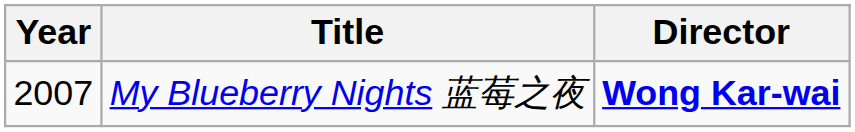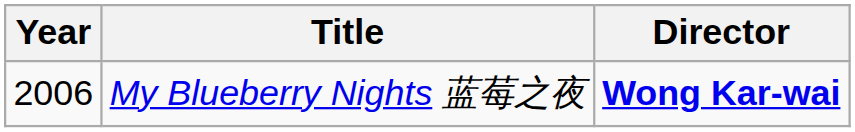My Blueberry Nights 蓝莓之夜 | Year: 2007 -> 2006
